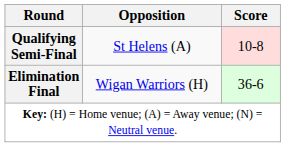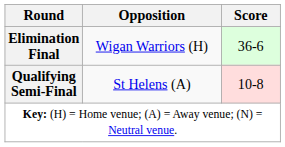rows swapped: Qualifying Semi-Final <-> Elimination Final
